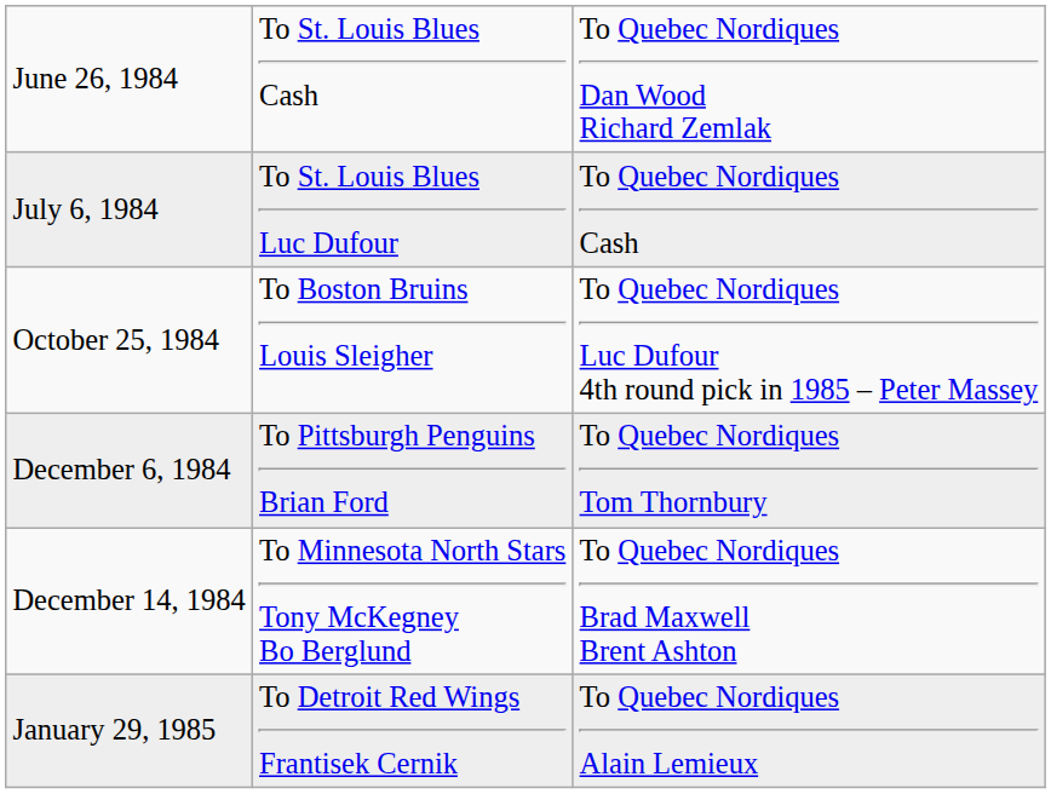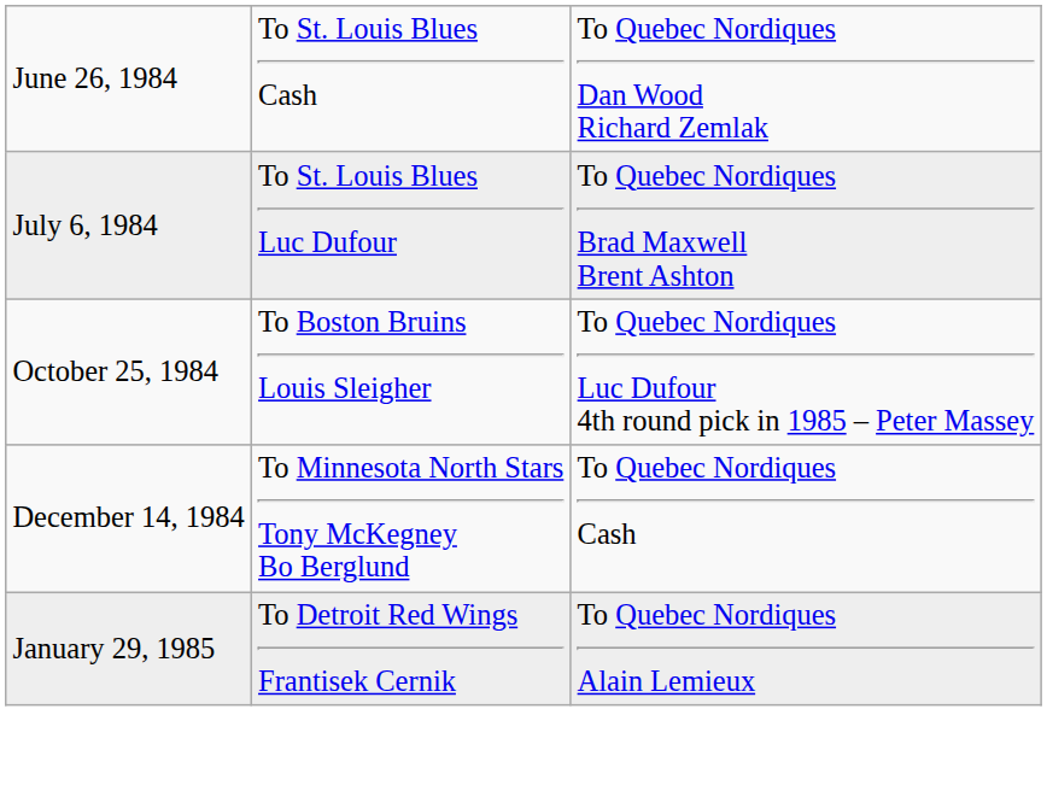July 6, 1984 | column 3: To Quebec Nordiques Cash -> To Quebec Nordiques Brad Maxwell Brent Ashton
- row: December 6, 1984 | To Pittsburgh Penguins Brian Ford | To Quebec Nordiques Tom Thornbury
December 14, 1984 | column 3: To Quebec Nordiques Brad Maxwell Brent Ashton -> To Quebec Nordiques Cash
